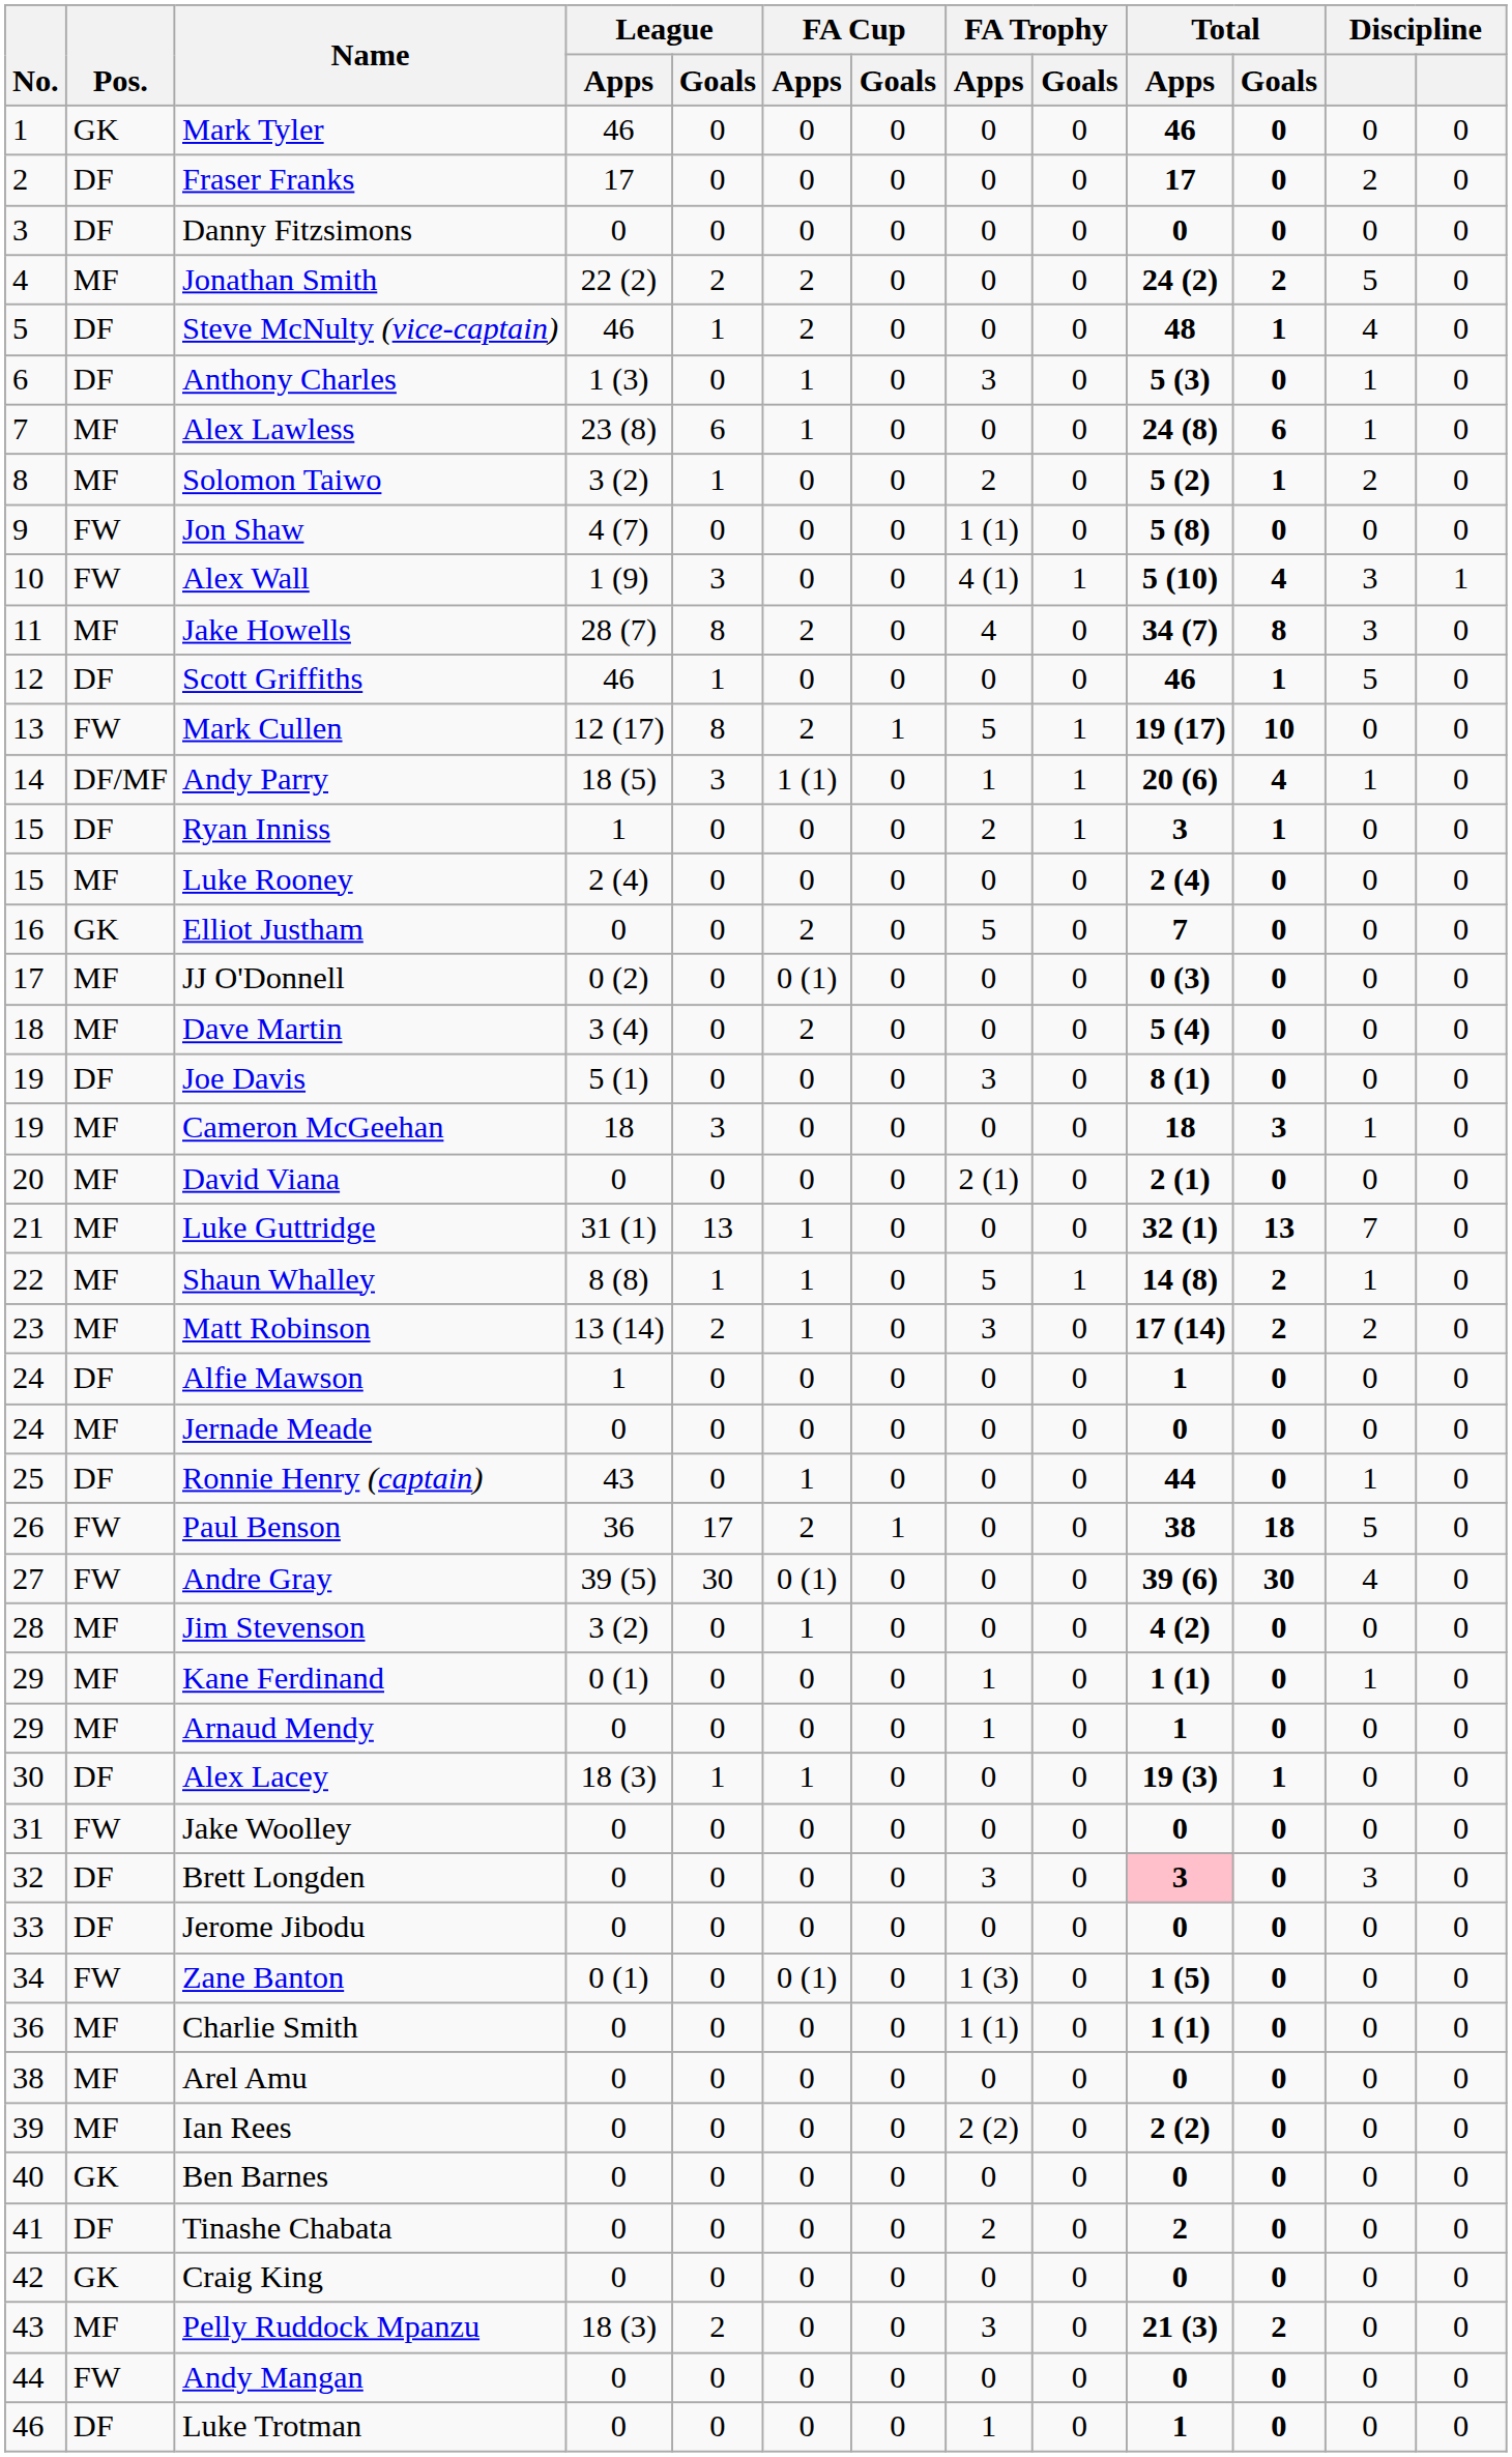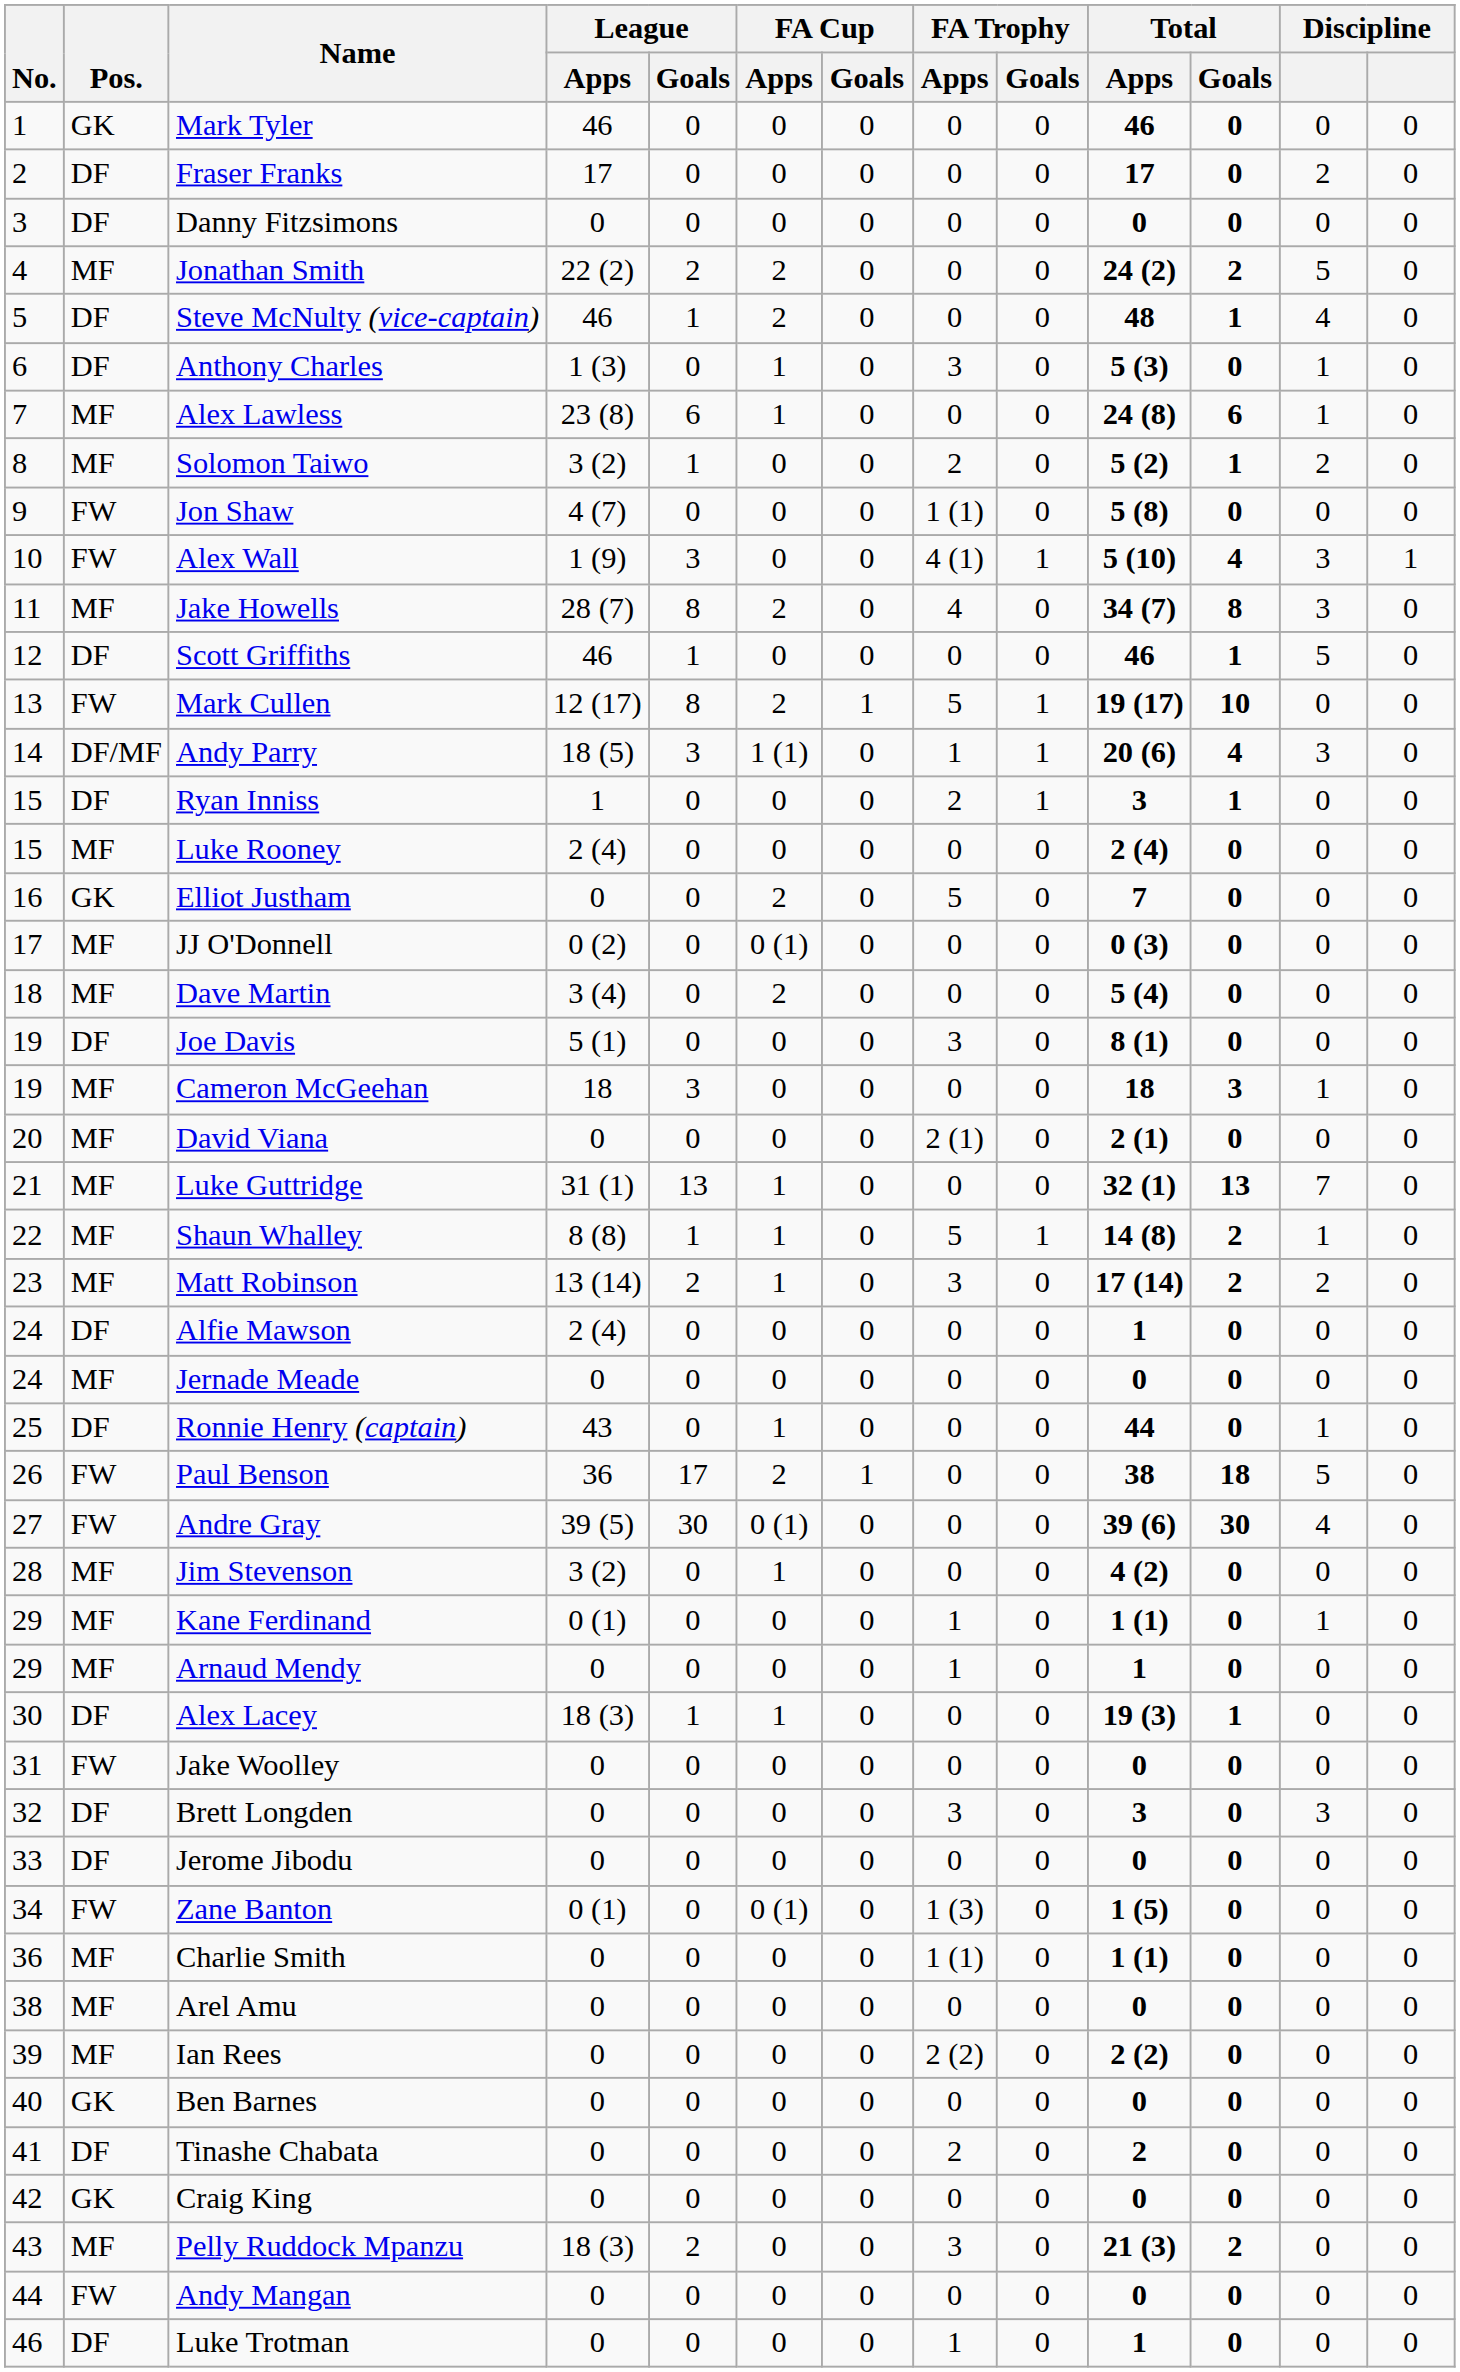Andy Parry | column 12: 1 -> 3
Alfie Mawson | League / Apps: 1 -> 2 (4)
Brett Longden | Total / Apps: pink background -> no background
